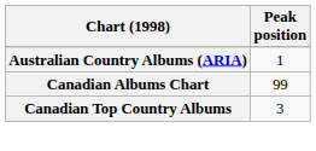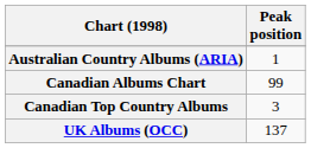+ row: UK Albums (OCC) | 137
